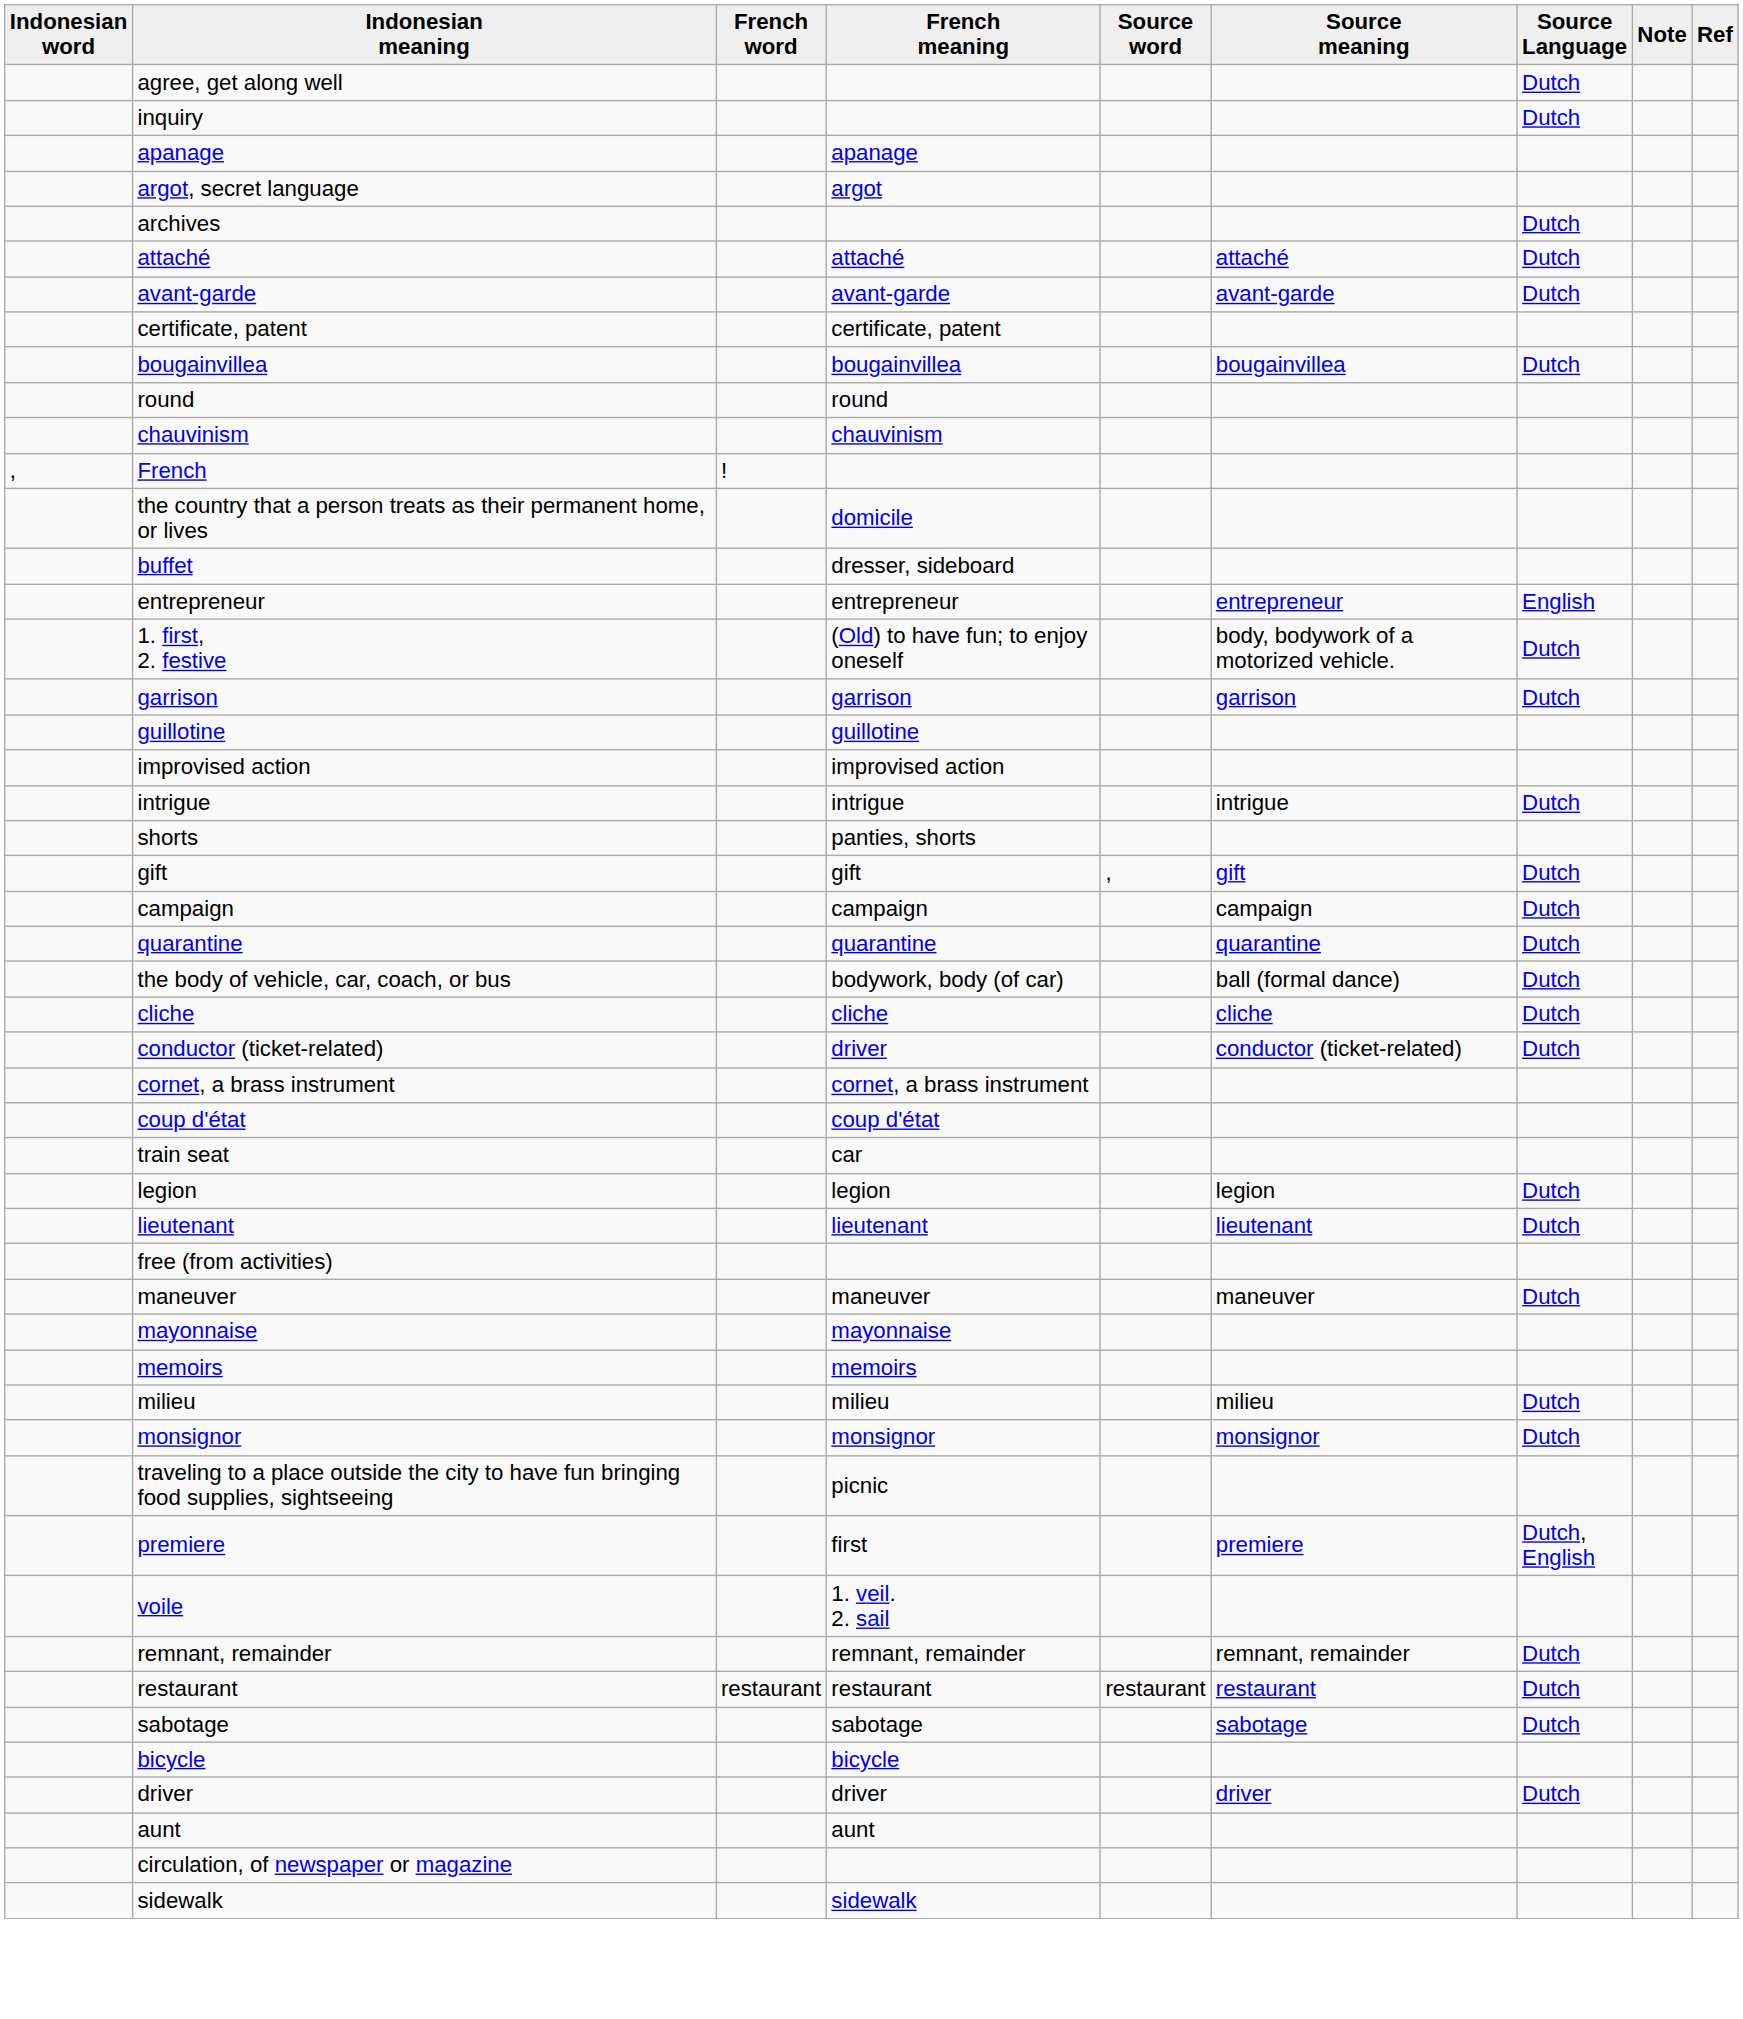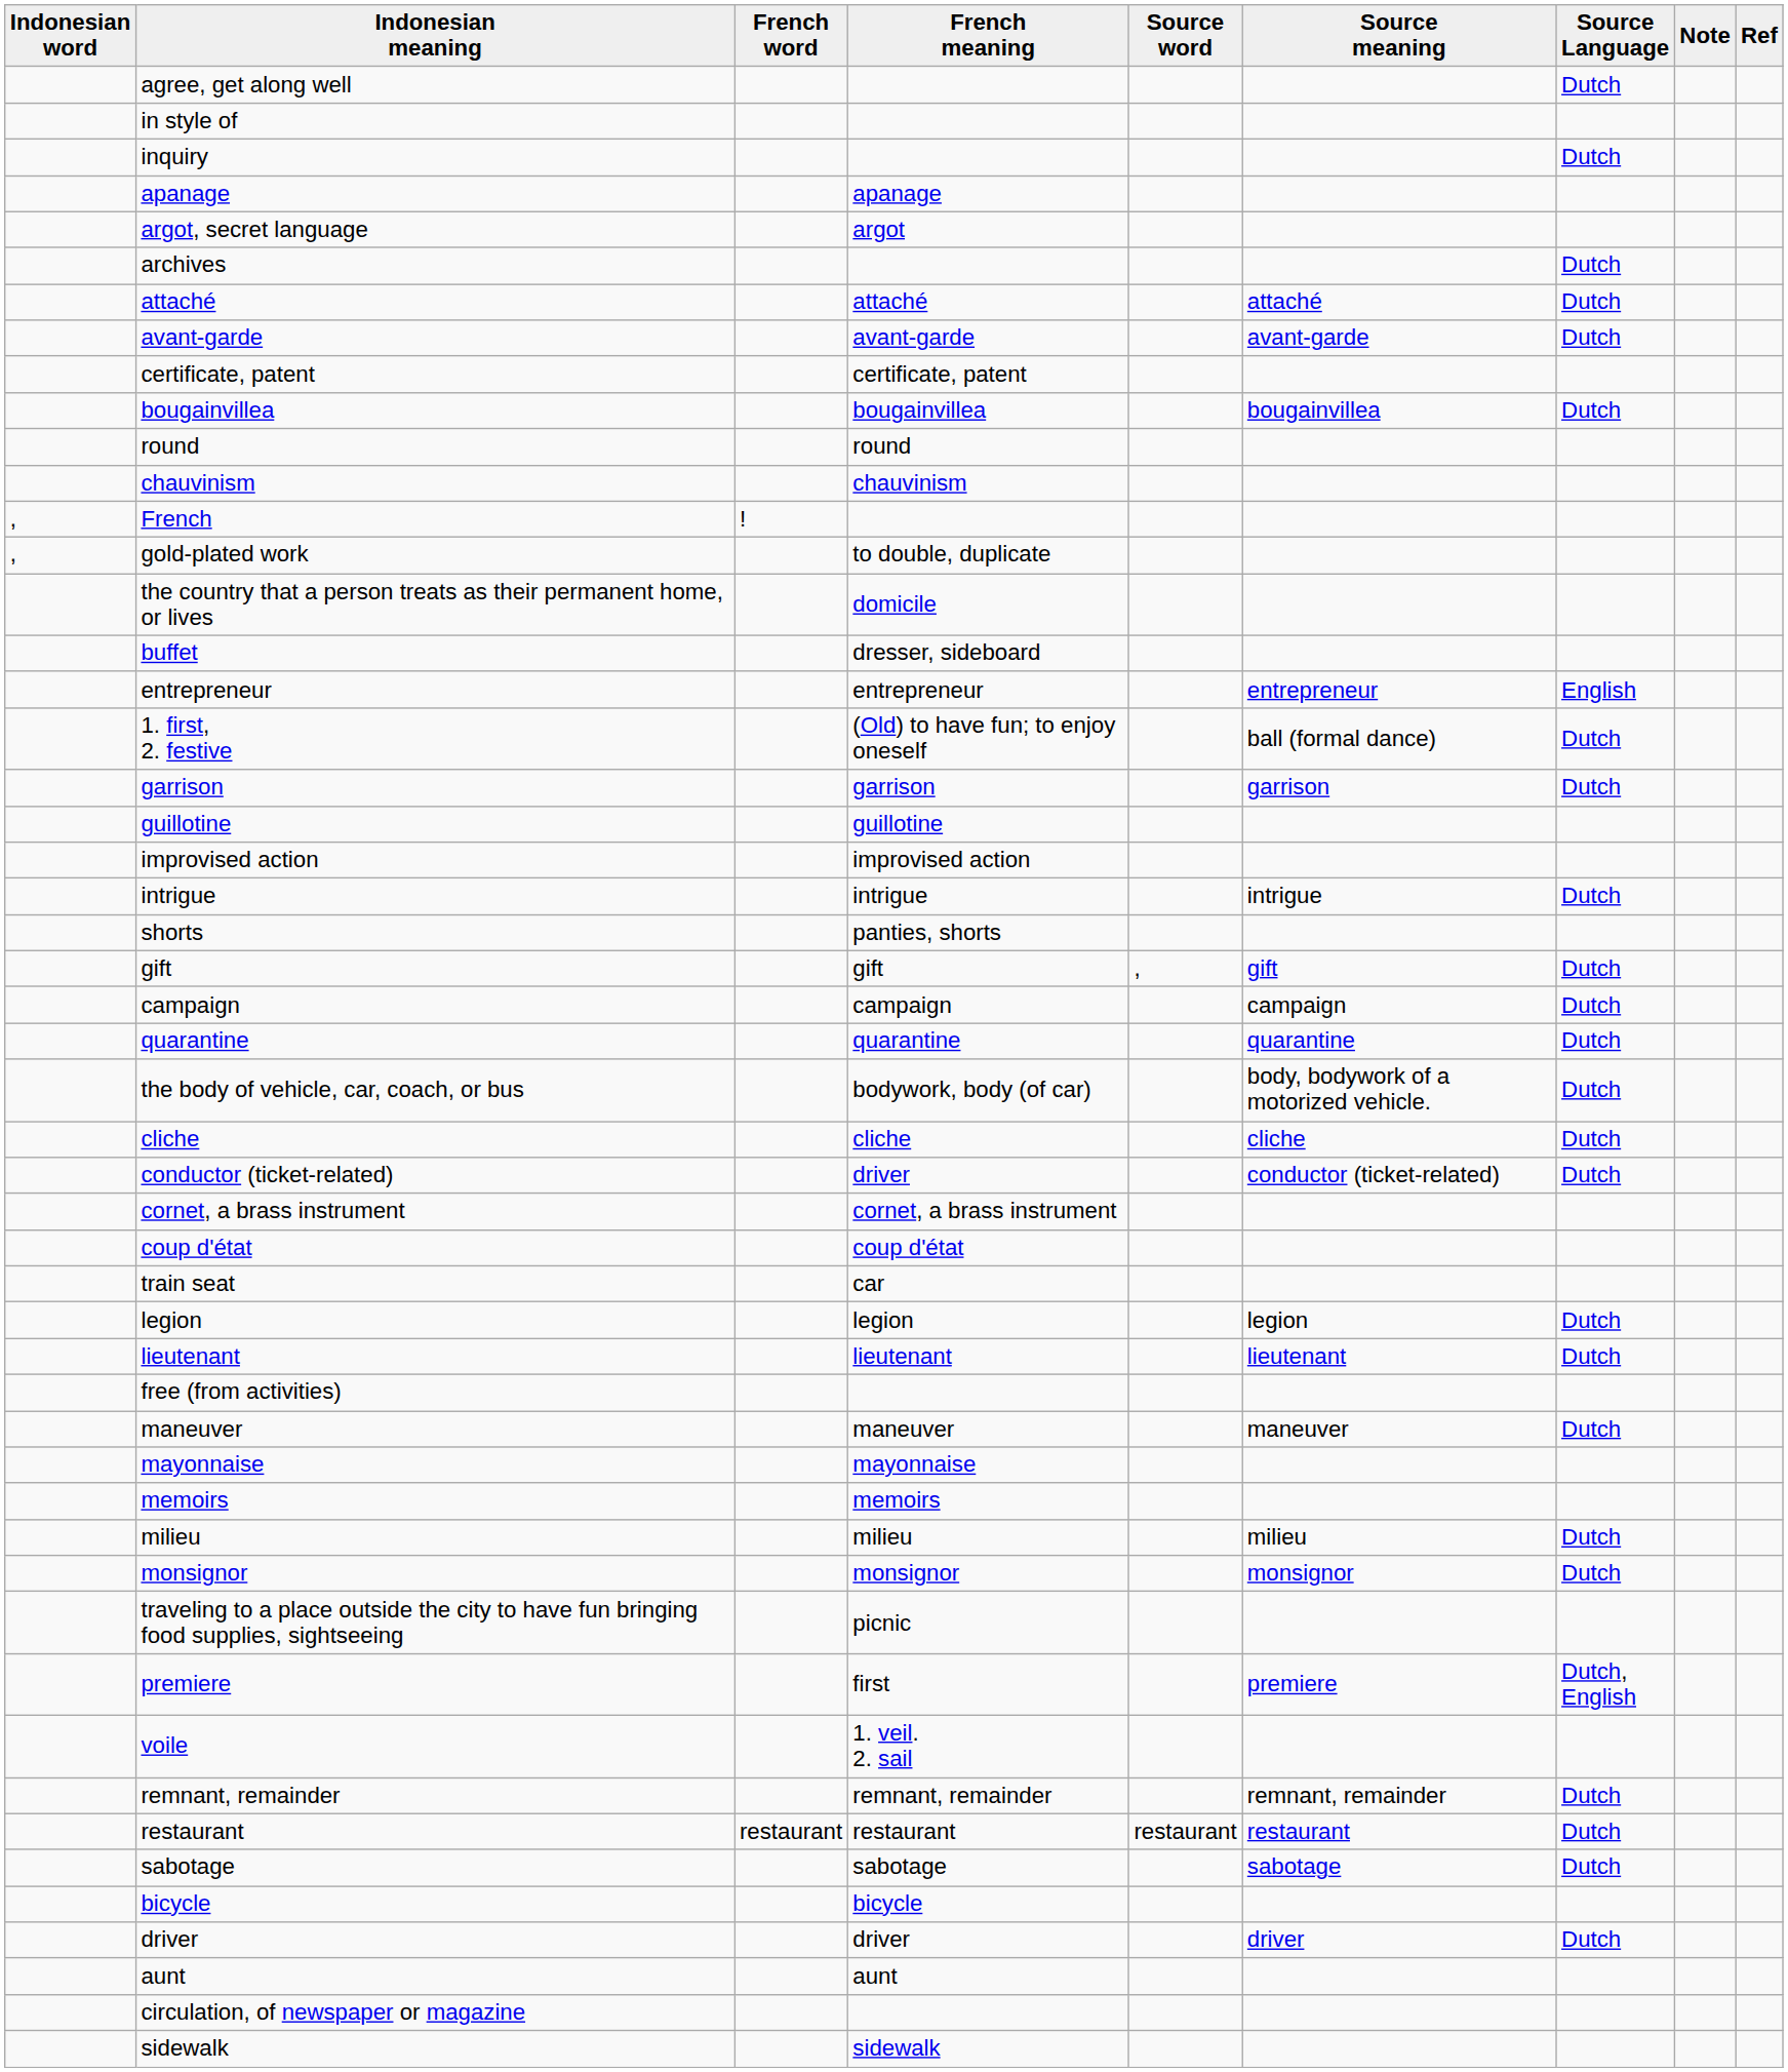+ row: in style of
+ row: , | gold-plated work | to double, duplicate
1. first, 2. festive | Source meaning: body, bodywork of a motorized vehicle. -> ball (formal dance)
the body of vehicle, car, coach, or bus | Source meaning: ball (formal dance) -> body, bodywork of a motorized vehicle.
